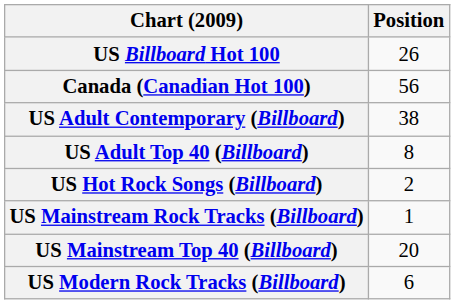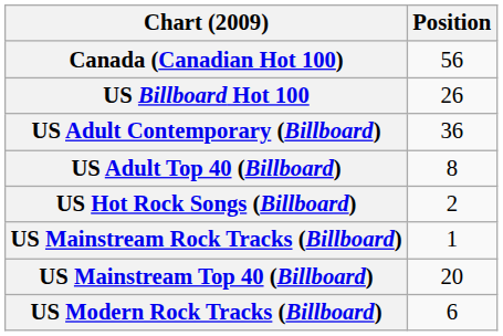rows swapped: Canada (Canadian Hot 100) <-> US Billboard Hot 100
US Adult Contemporary (Billboard) | Position: 38 -> 36
